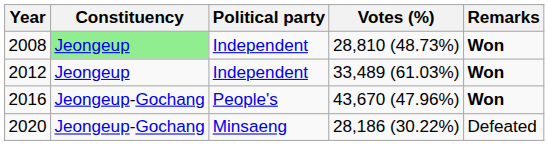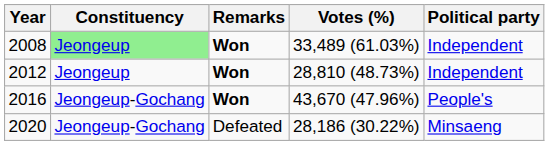columns swapped: Political party <-> Remarks
2008 | Votes (%): 28,810 (48.73%) -> 33,489 (61.03%)
2012 | Votes (%): 33,489 (61.03%) -> 28,810 (48.73%)
